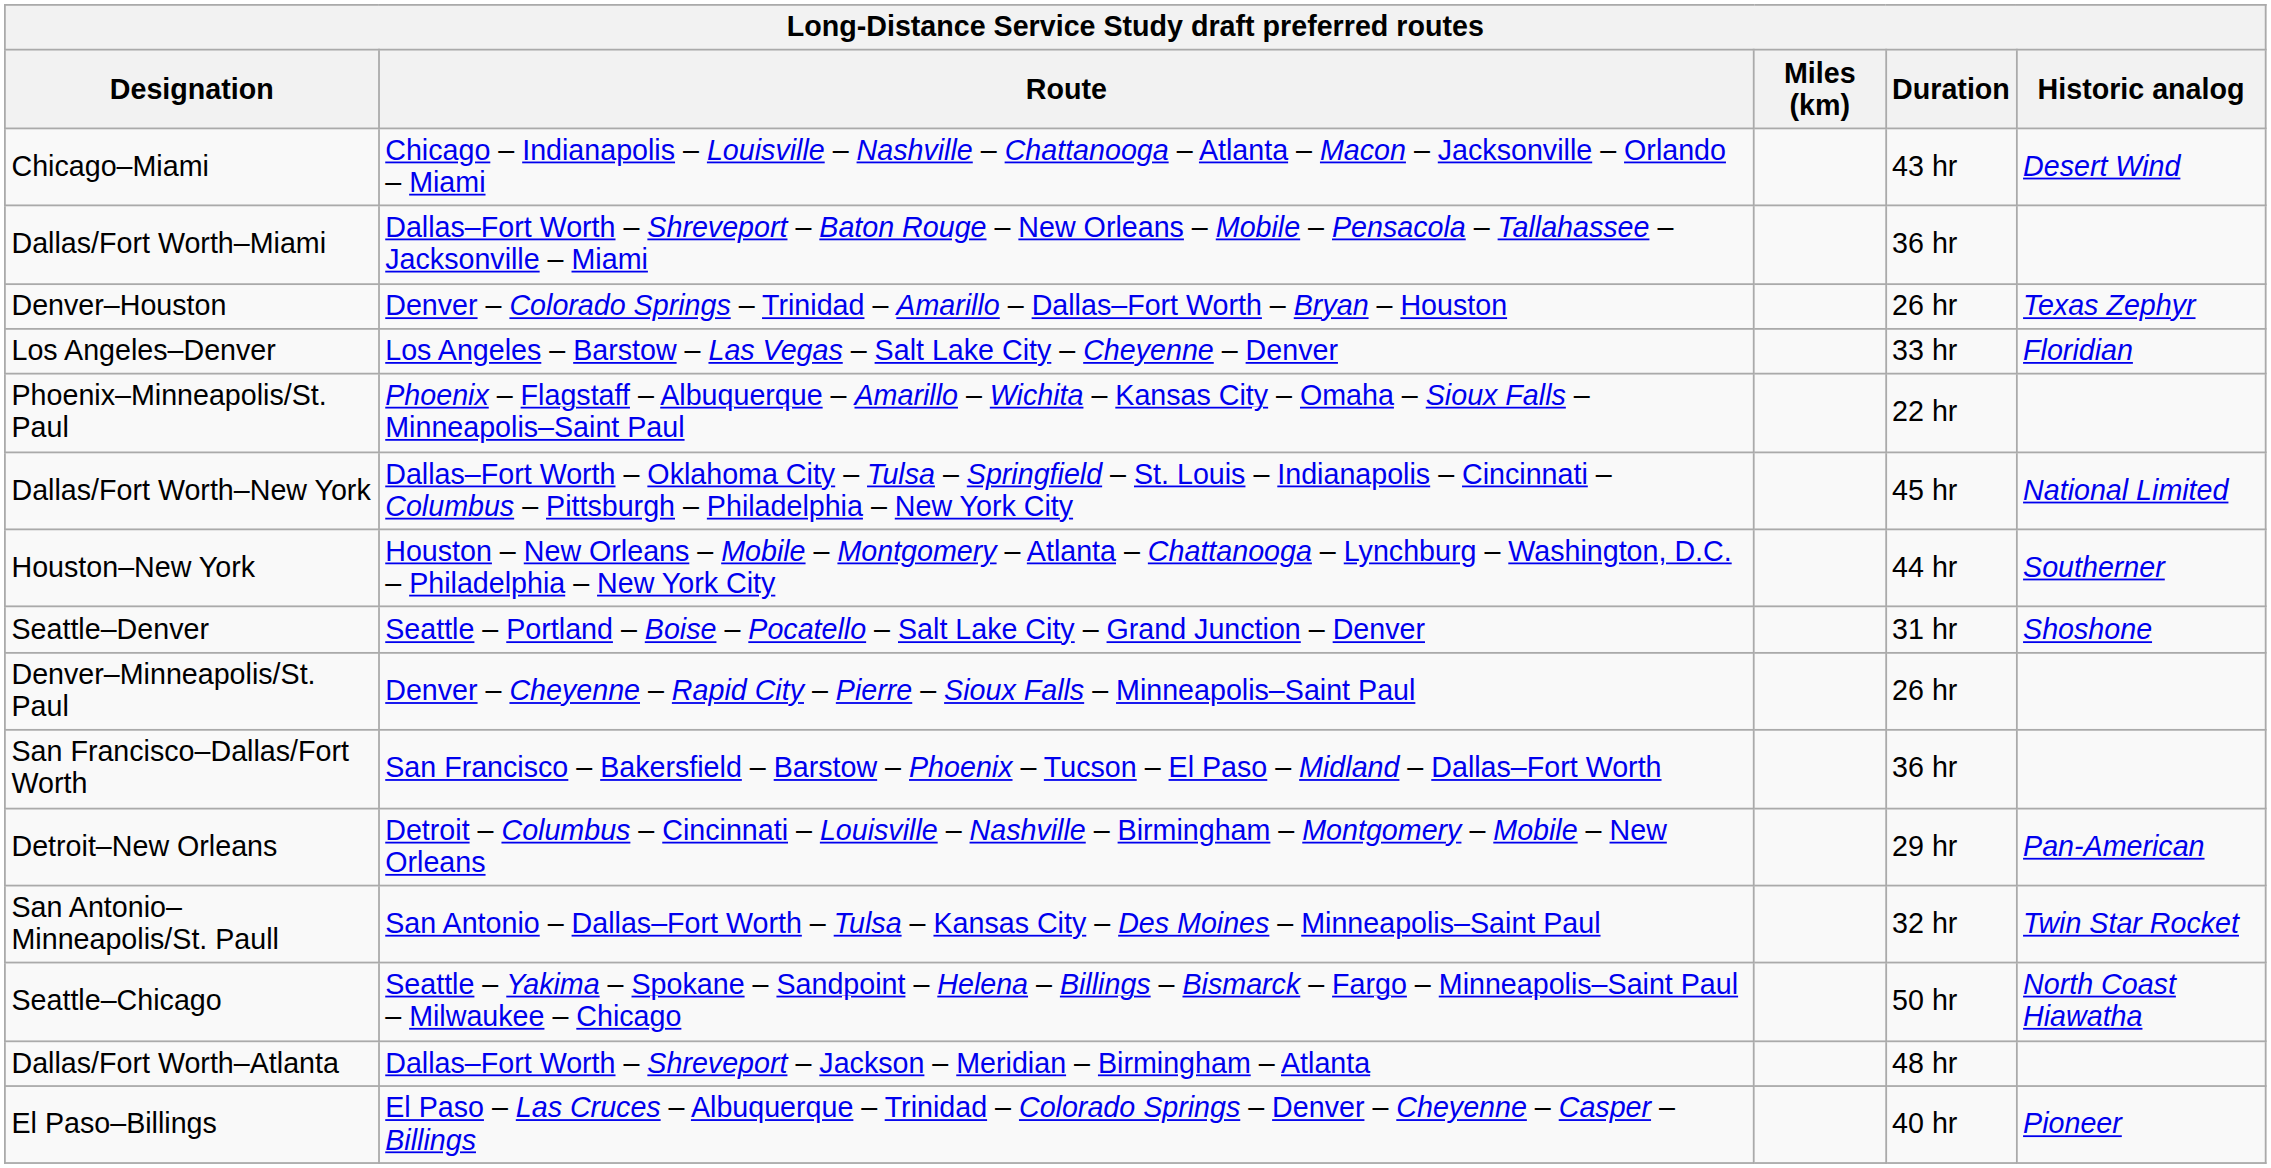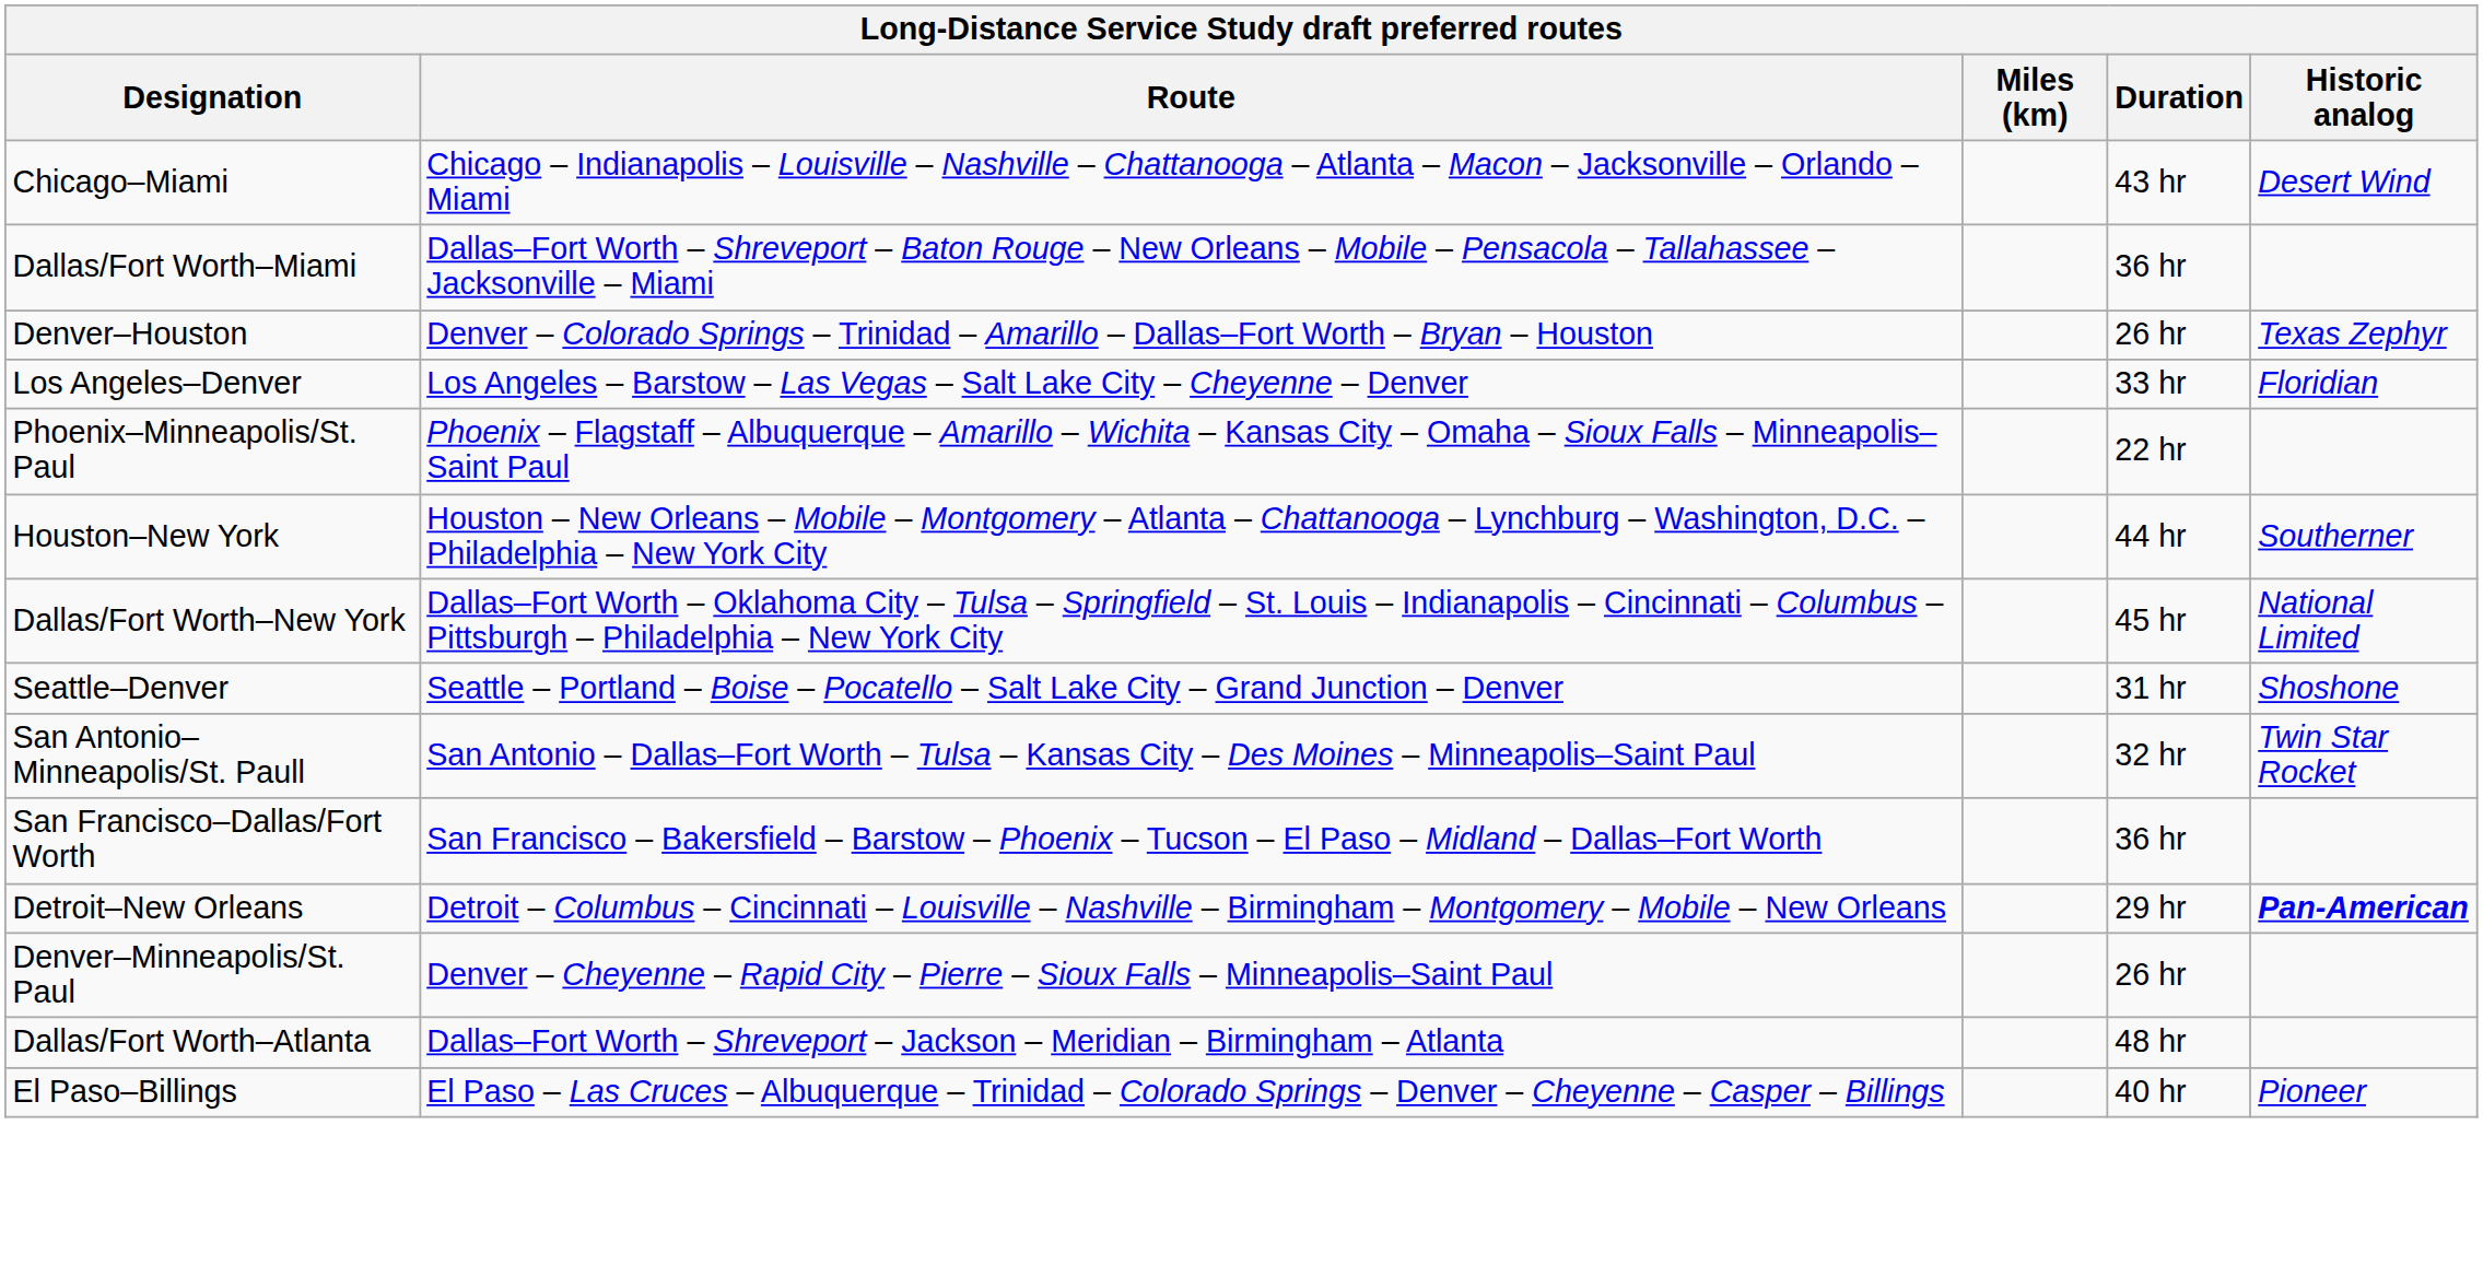rows swapped: Dallas/Fort Worth–New York <-> Houston–New York
rows swapped: San Antonio–Minneapolis/St. Paull <-> Denver–Minneapolis/St. Paul
Detroit–New Orleans | Historic analog: normal -> bold
- row: Seattle–Chicago | Seattle – Yakima – Spokane – Sandpoint – Helena – Billings – Bismarck – Fargo – Minneapolis–Saint Paul – Milwaukee – Chicago | 50 hr | North Coast Hiawatha
